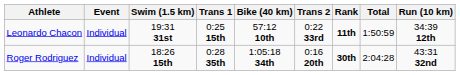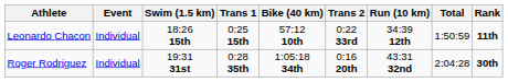columns swapped: Run (10 km) <-> Rank
Leonardo Chacon | Swim (1.5 km): 19:31 31st -> 18:26 15th
Roger Rodriguez | Swim (1.5 km): 18:26 15th -> 19:31 31st
